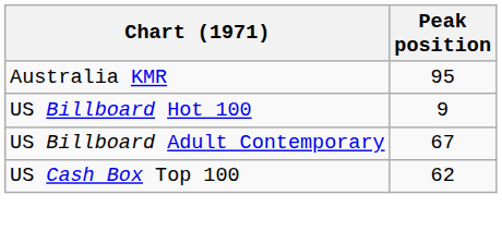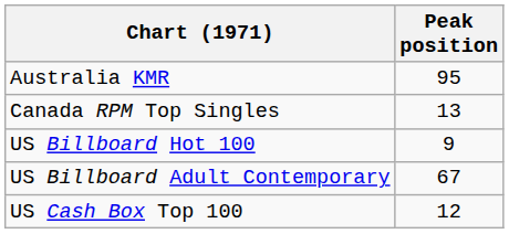+ row: Canada RPM Top Singles | 13
US Cash Box Top 100 | Peak position: 62 -> 12
